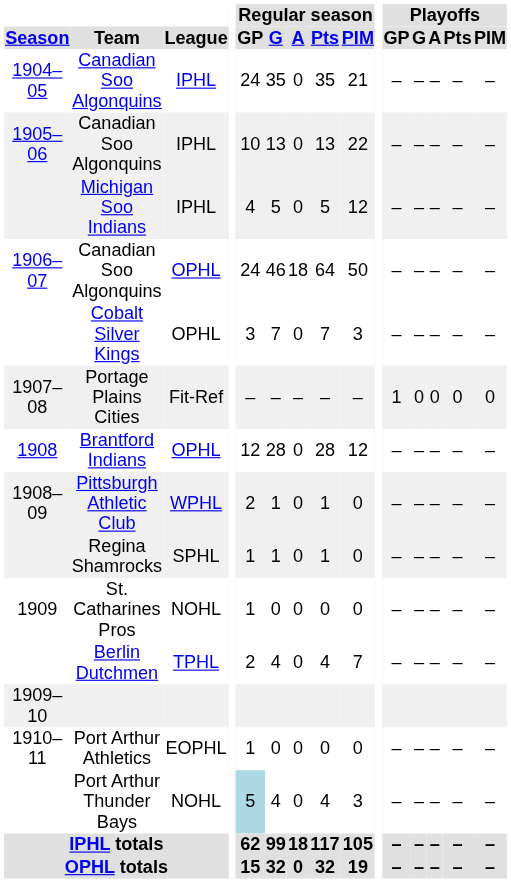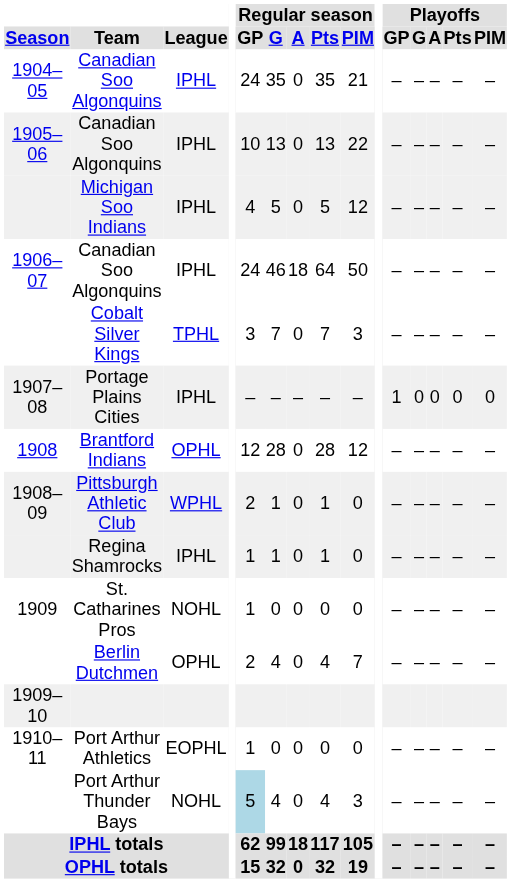1906–07 / Canadian Soo Algonquins | League: OPHL -> IPHL
Cobalt Silver Kings | League: OPHL -> TPHL
Portage Plains Cities | League: Fit-Ref -> IPHL
Regina Shamrocks | League: SPHL -> IPHL
Berlin Dutchmen | League: TPHL -> OPHL
